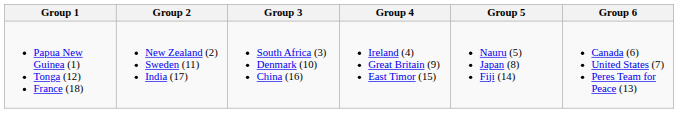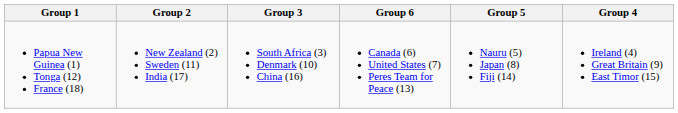columns swapped: Group 4 <-> Group 6
